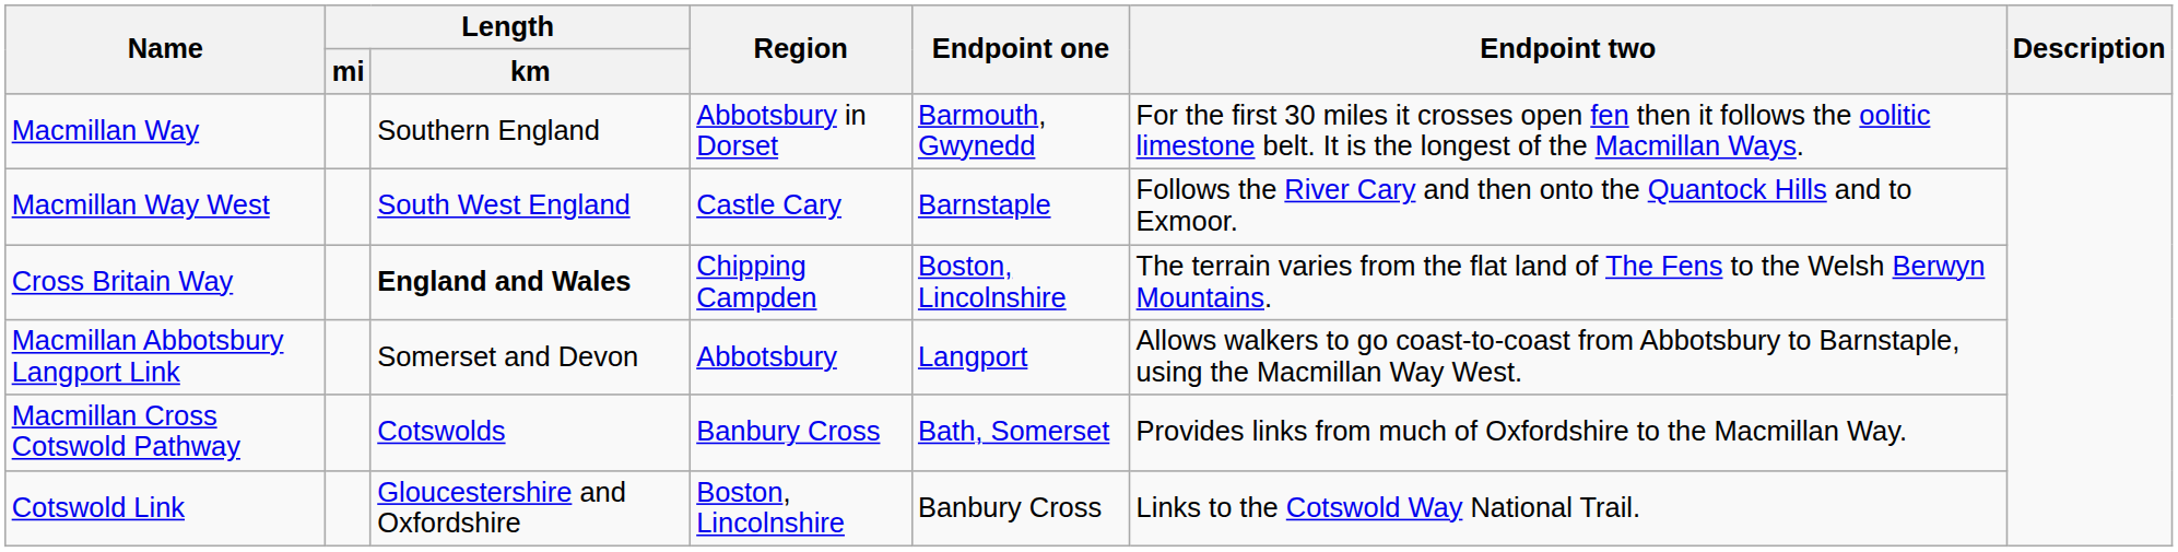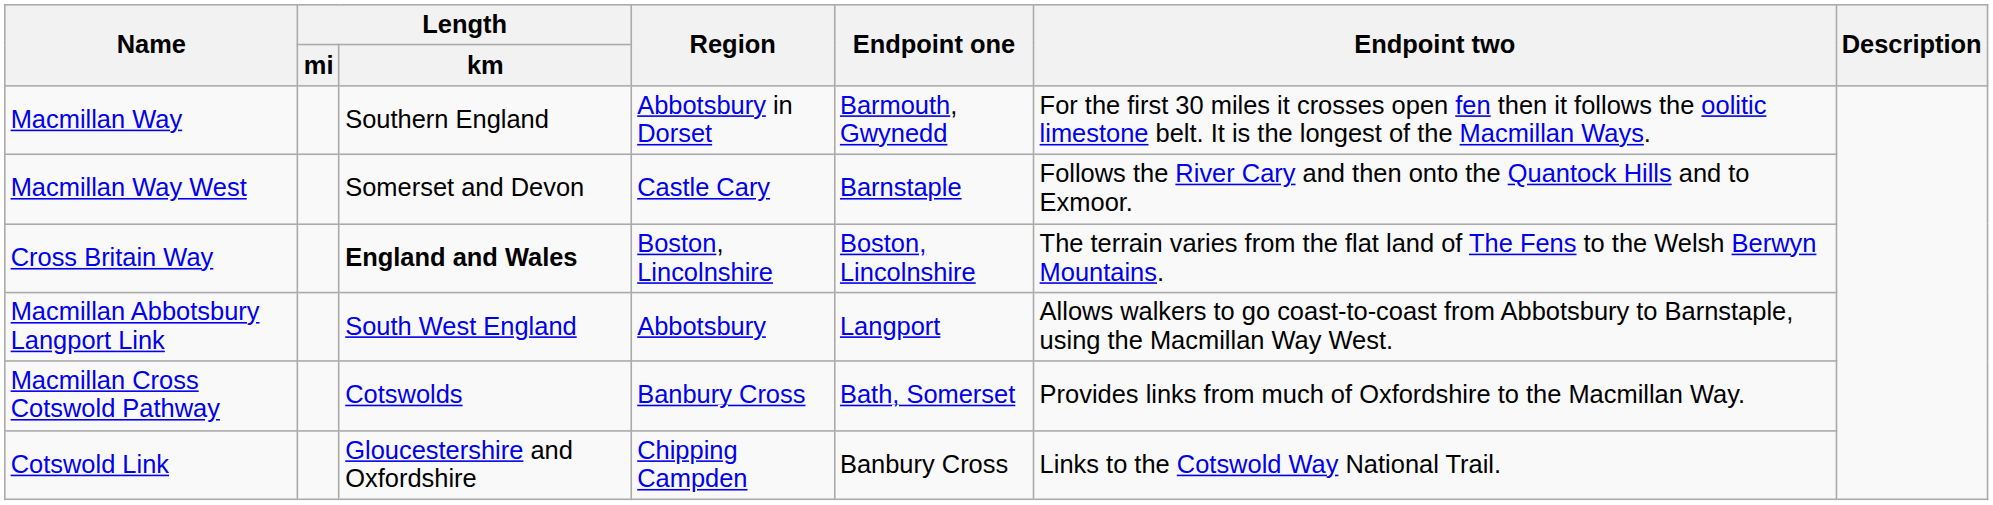Macmillan Way West | Length / km: South West England -> Somerset and Devon
Cross Britain Way | Region: Chipping Campden -> Boston, Lincolnshire
Macmillan Abbotsbury Langport Link | Length / km: Somerset and Devon -> South West England
Cotswold Link | Region: Boston, Lincolnshire -> Chipping Campden
